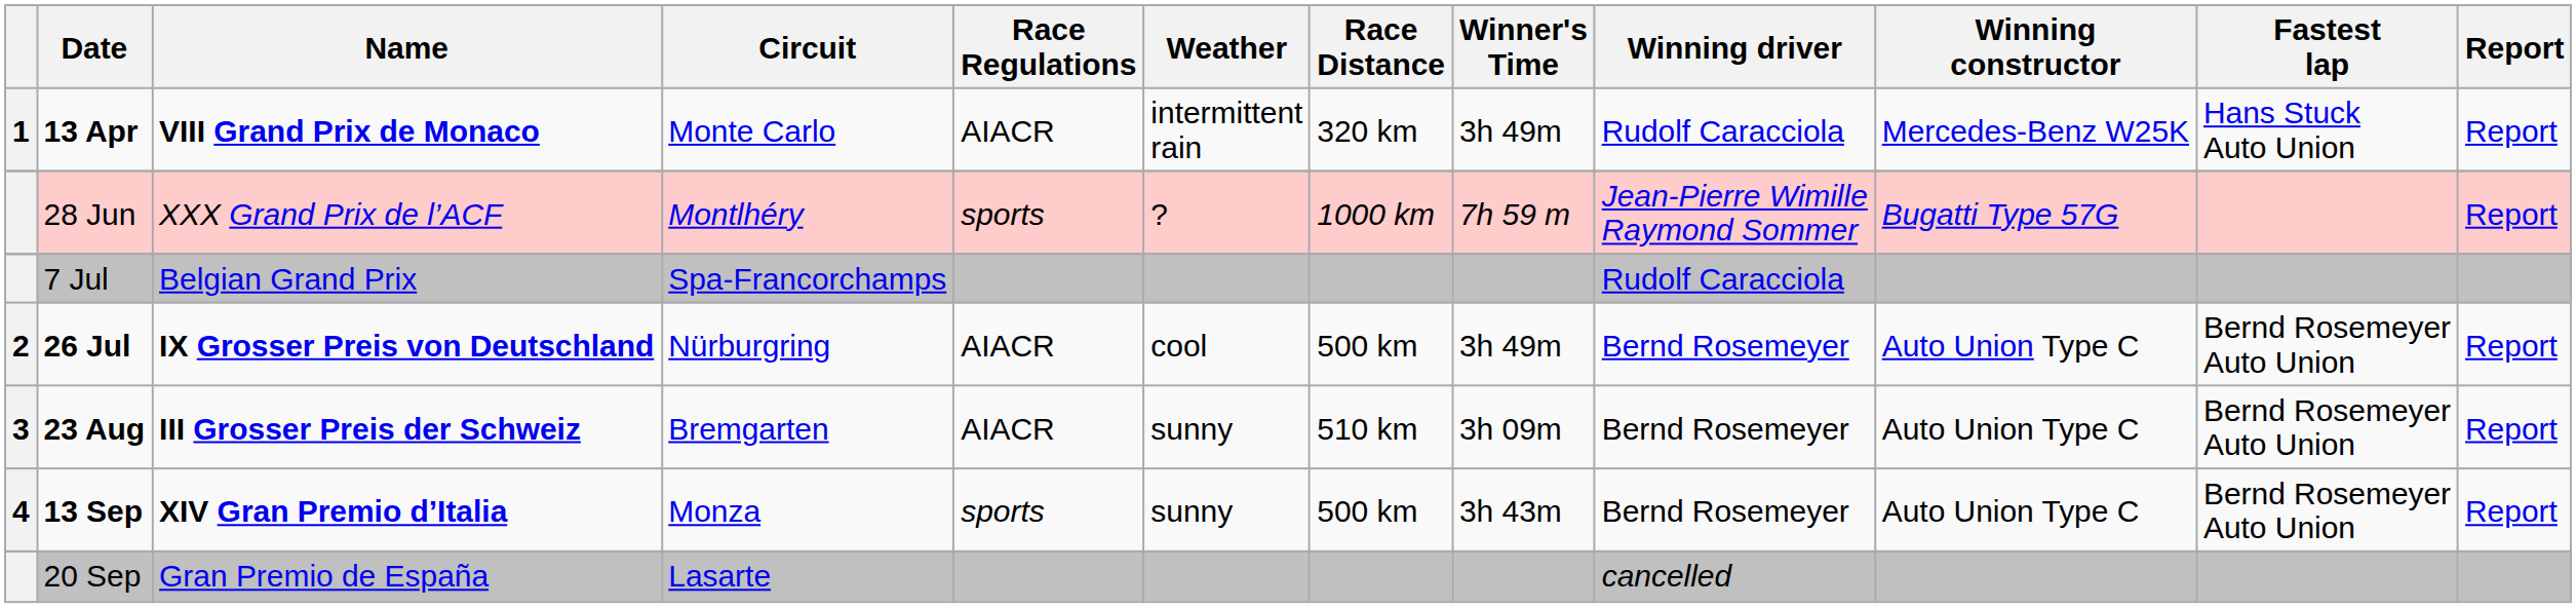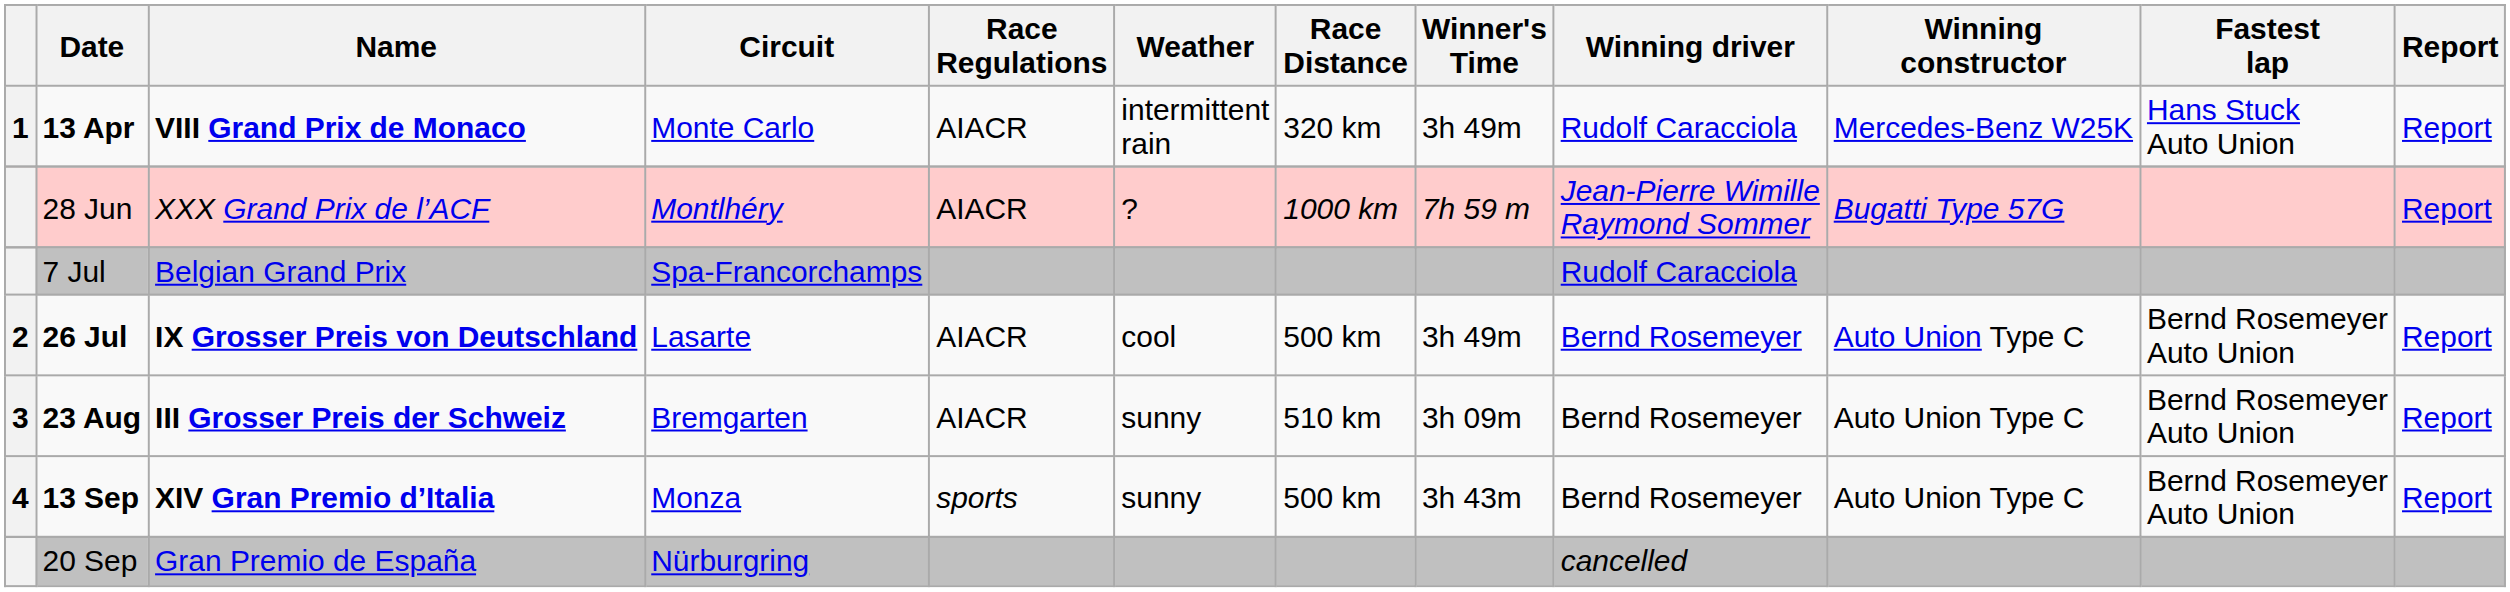28 Jun | Race Regulations: sports -> AIACR
26 Jul | Circuit: Nürburgring -> Lasarte
20 Sep | Circuit: Lasarte -> Nürburgring
